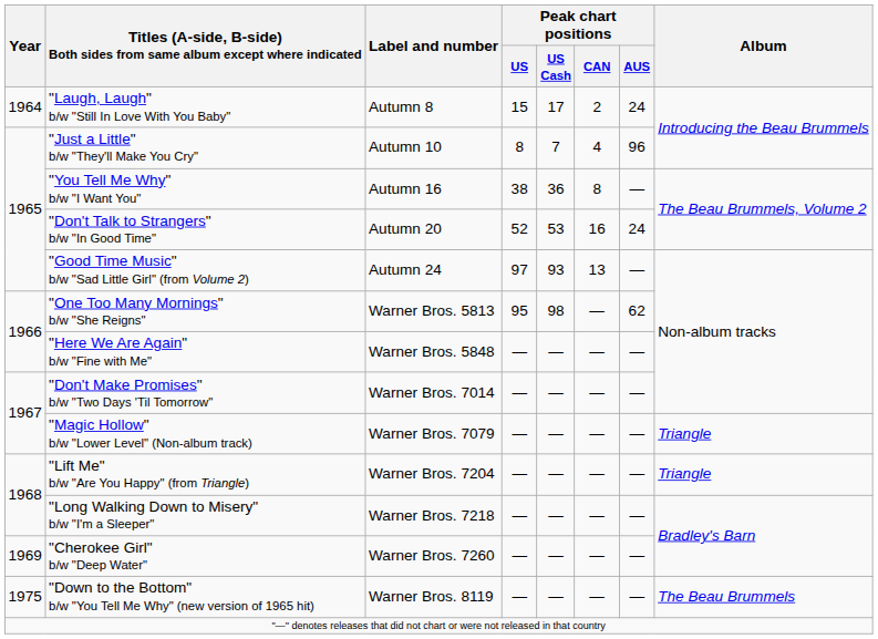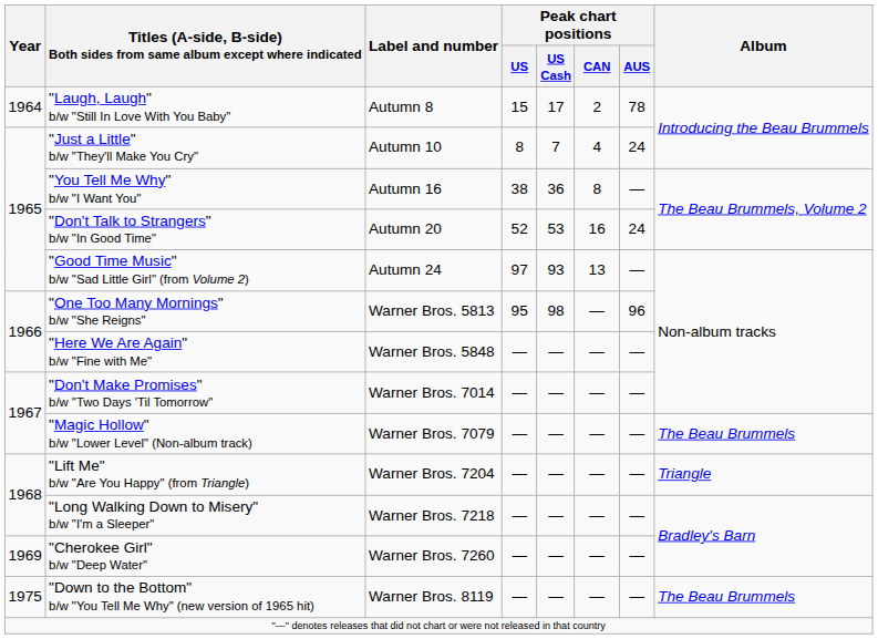"Laugh, Laugh" b/w "Still In Love With You Baby" | Peak chart positions / AUS: 24 -> 78
"Just a Little" b/w "They'll Make You Cry" | Peak chart positions / AUS: 96 -> 24
"One Too Many Mornings" b/w "She Reigns" | Peak chart positions / AUS: 62 -> 96
"Magic Hollow" b/w "Lower Level" (Non-album track) | Album: Triangle -> The Beau Brummels
